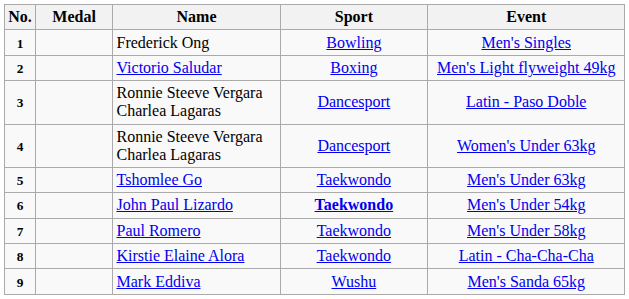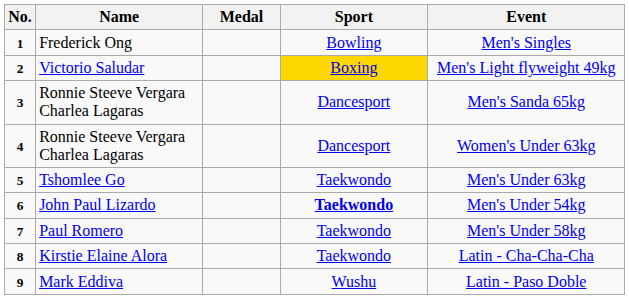columns swapped: Medal <-> Name
2 | Sport: no background -> gold background
3 | Event: Latin - Paso Doble -> Men's Sanda 65kg
9 | Event: Men's Sanda 65kg -> Latin - Paso Doble
